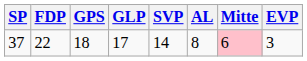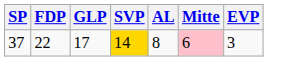- column: GPS | 18
37 | SVP: no background -> gold background
